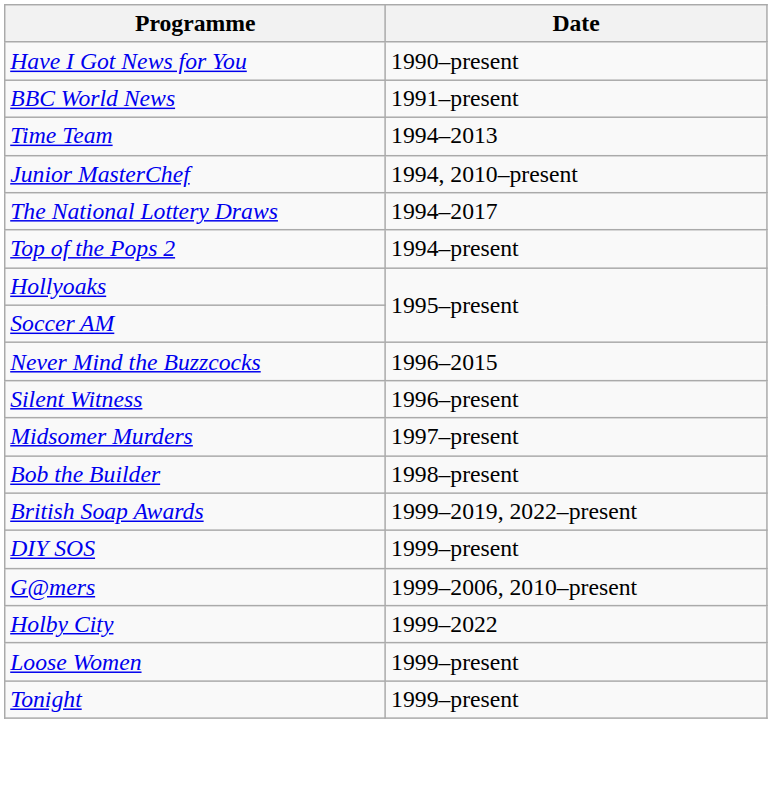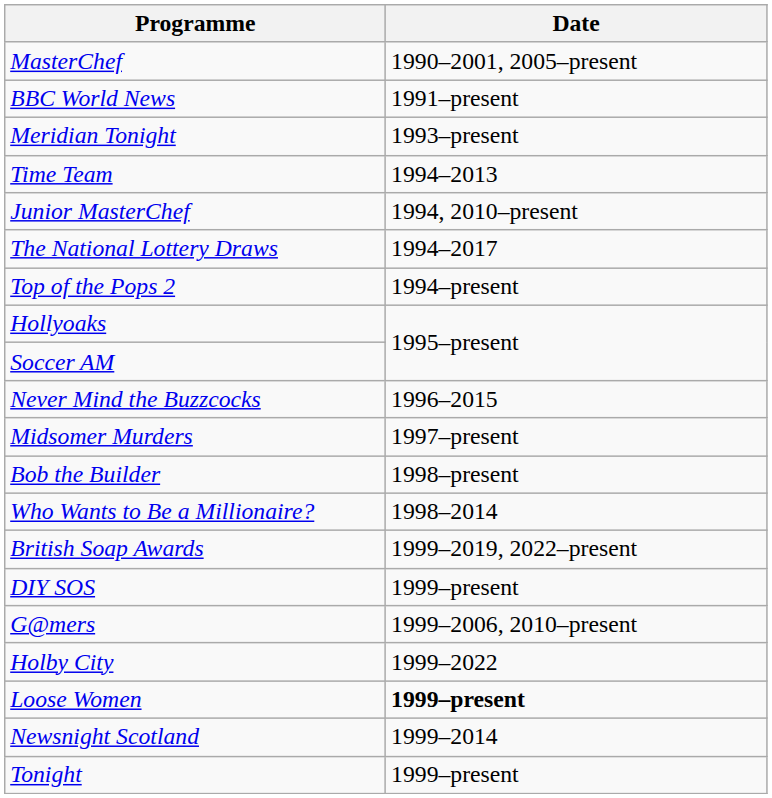- row: Have I Got News for You | 1990–present
+ row: MasterChef | 1990–2001, 2005–present
+ row: Meridian Tonight | 1993–present
- row: Silent Witness | 1996–present
+ row: Who Wants to Be a Millionaire? | 1998–2014
Loose Women | Date: normal -> bold
+ row: Newsnight Scotland | 1999–2014
